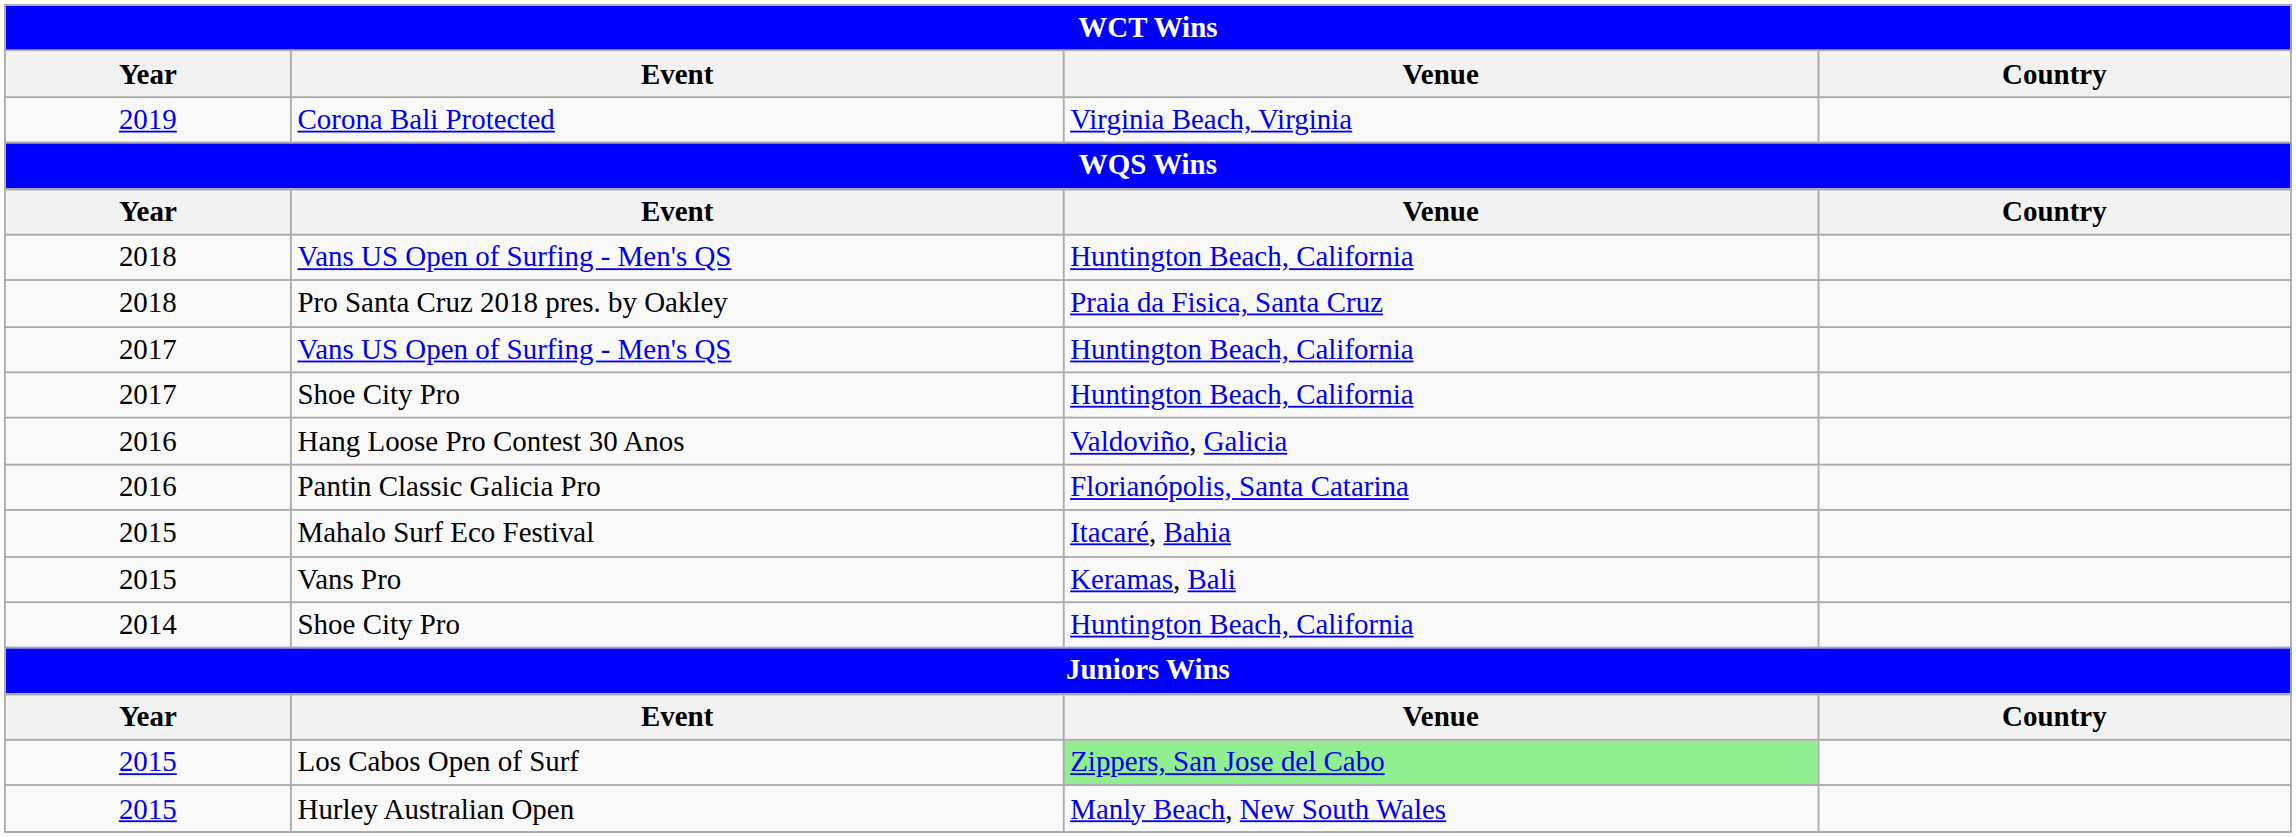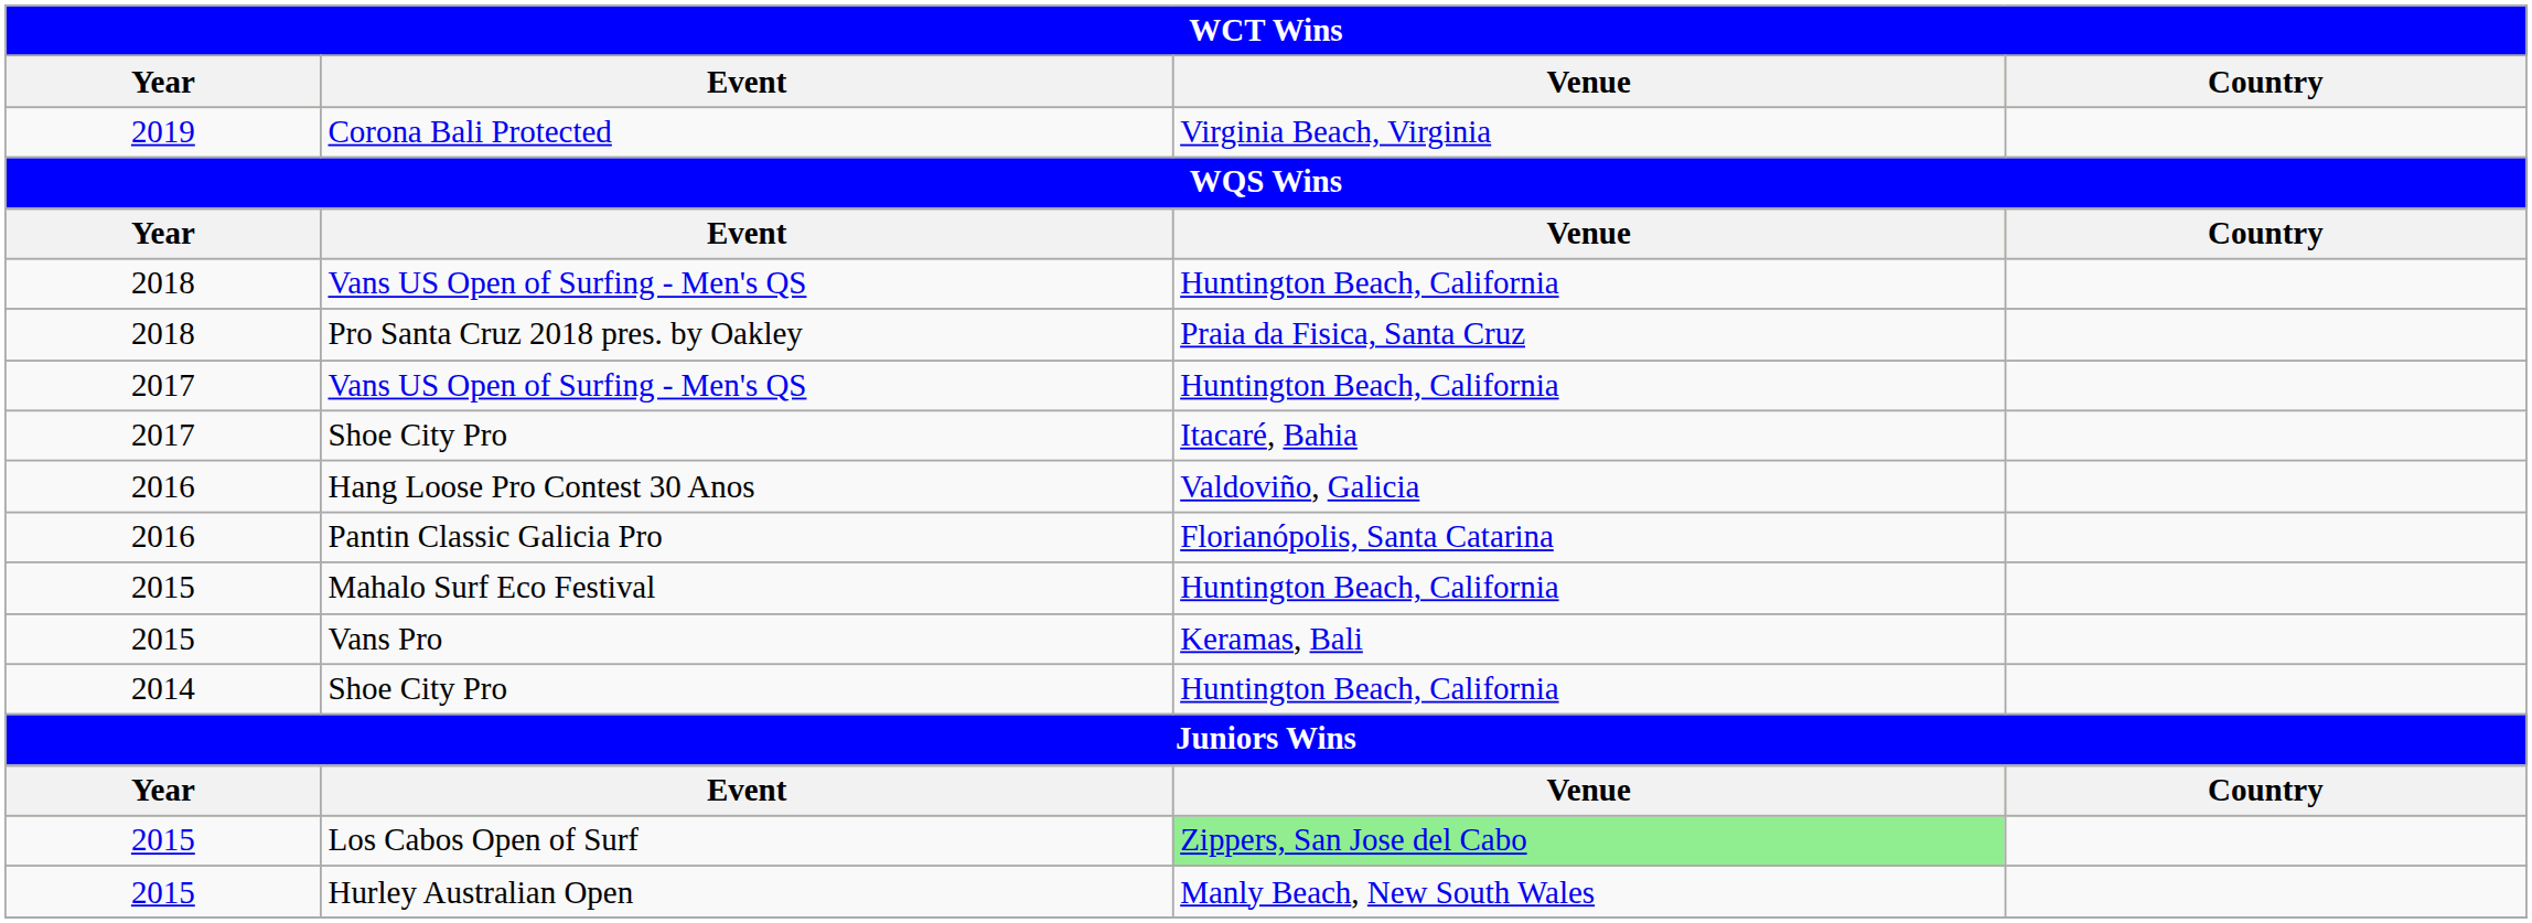2017 / Shoe City Pro | Venue: Huntington Beach, California -> Itacaré, Bahia
Mahalo Surf Eco Festival | Venue: Itacaré, Bahia -> Huntington Beach, California
